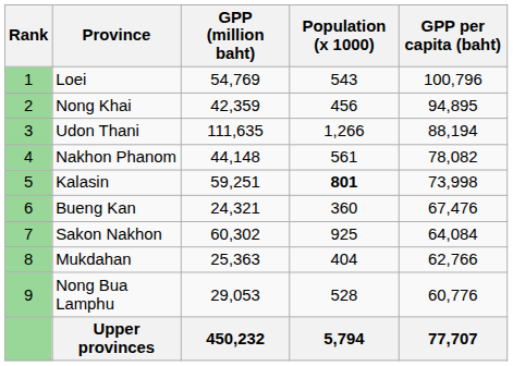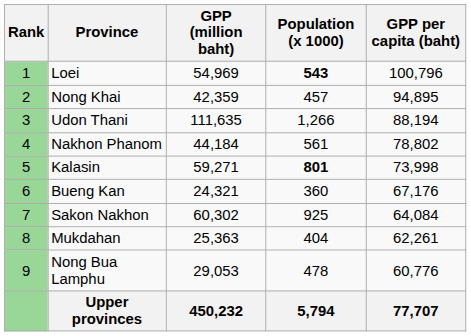Loei | GPP (million baht): 54,769 -> 54,969
Loei | Population (x 1000): normal -> bold
Nong Khai | Population (x 1000): 456 -> 457
Nakhon Phanom | GPP (million baht): 44,148 -> 44,184
Nakhon Phanom | GPP per capita (baht): 78,082 -> 78,802
Kalasin | GPP (million baht): 59,251 -> 59,271
Bueng Kan | GPP per capita (baht): 67,476 -> 67,176
Mukdahan | GPP per capita (baht): 62,766 -> 62,261
Nong Bua Lamphu | Population (x 1000): 528 -> 478
